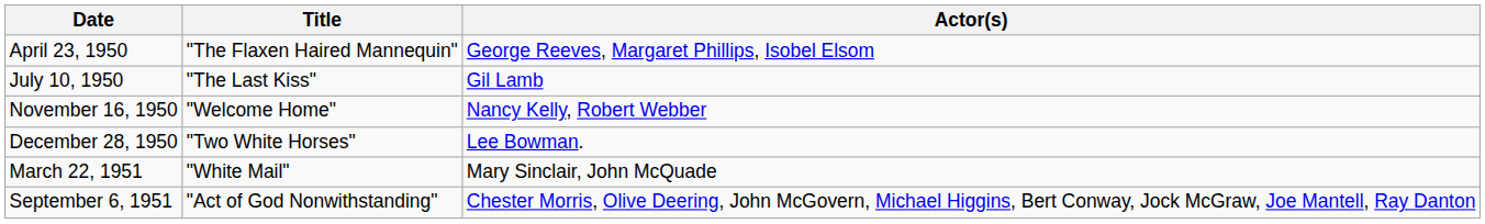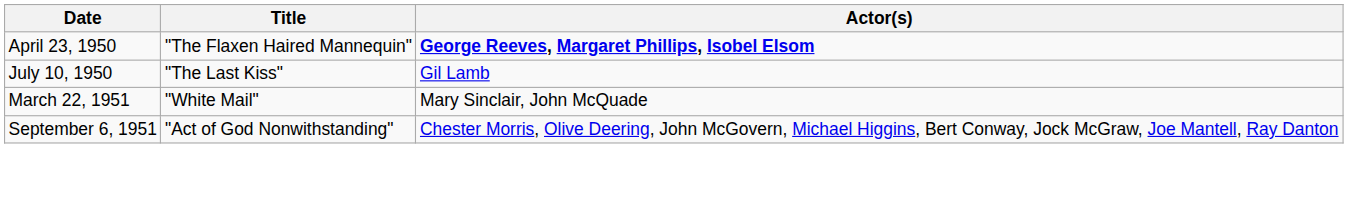April 23, 1950 | Actor(s): normal -> bold
- row: November 16, 1950 | "Welcome Home" | Nancy Kelly, Robert Webber
- row: December 28, 1950 | "Two White Horses" | Lee Bowman.
